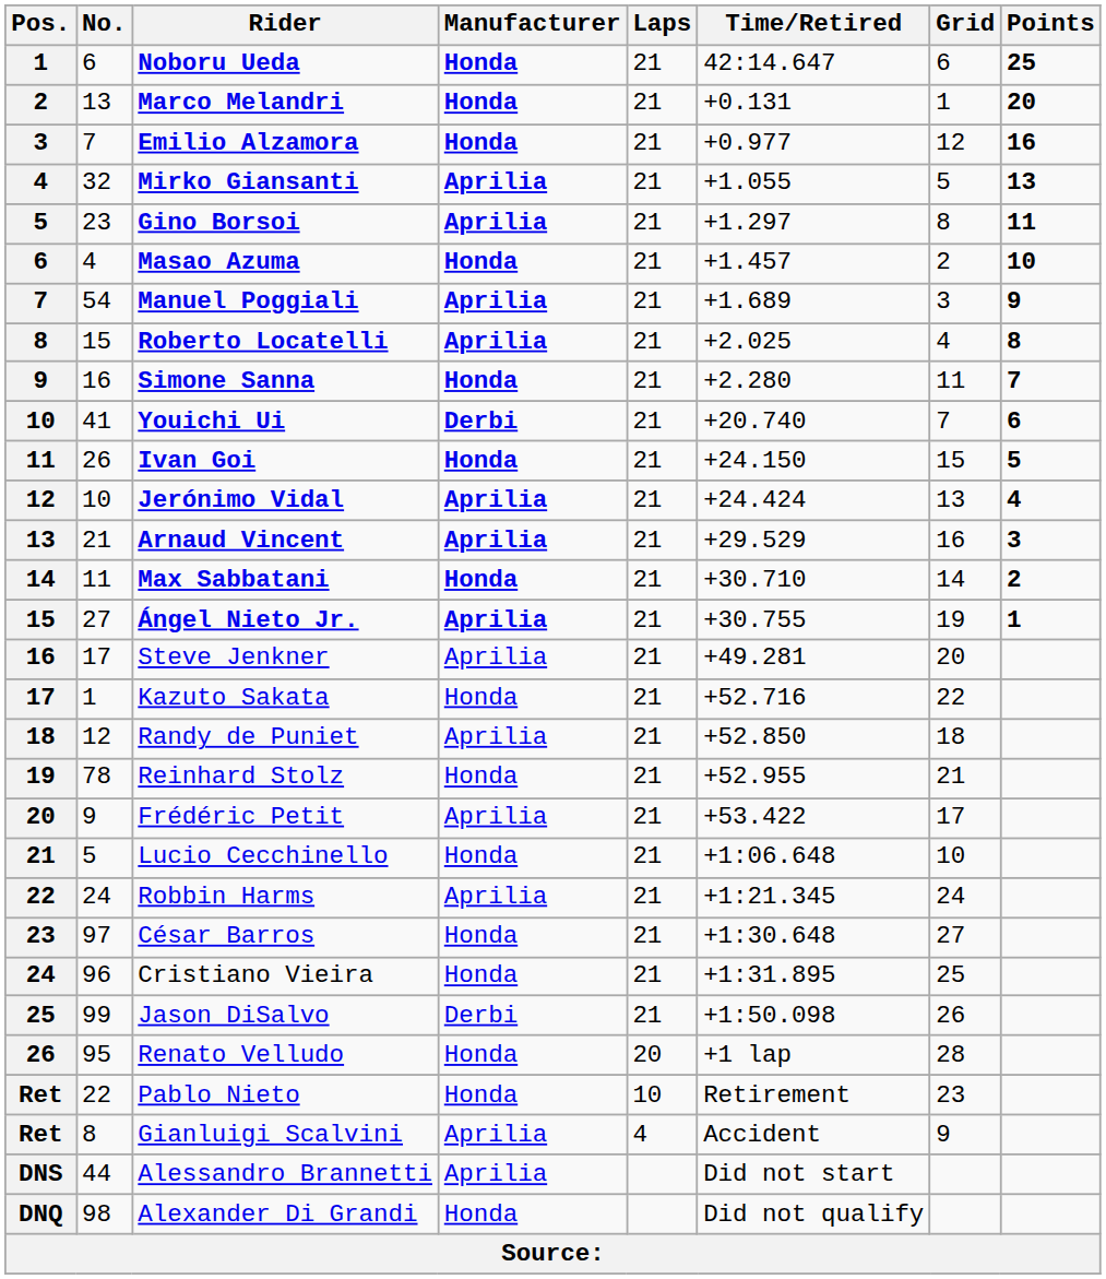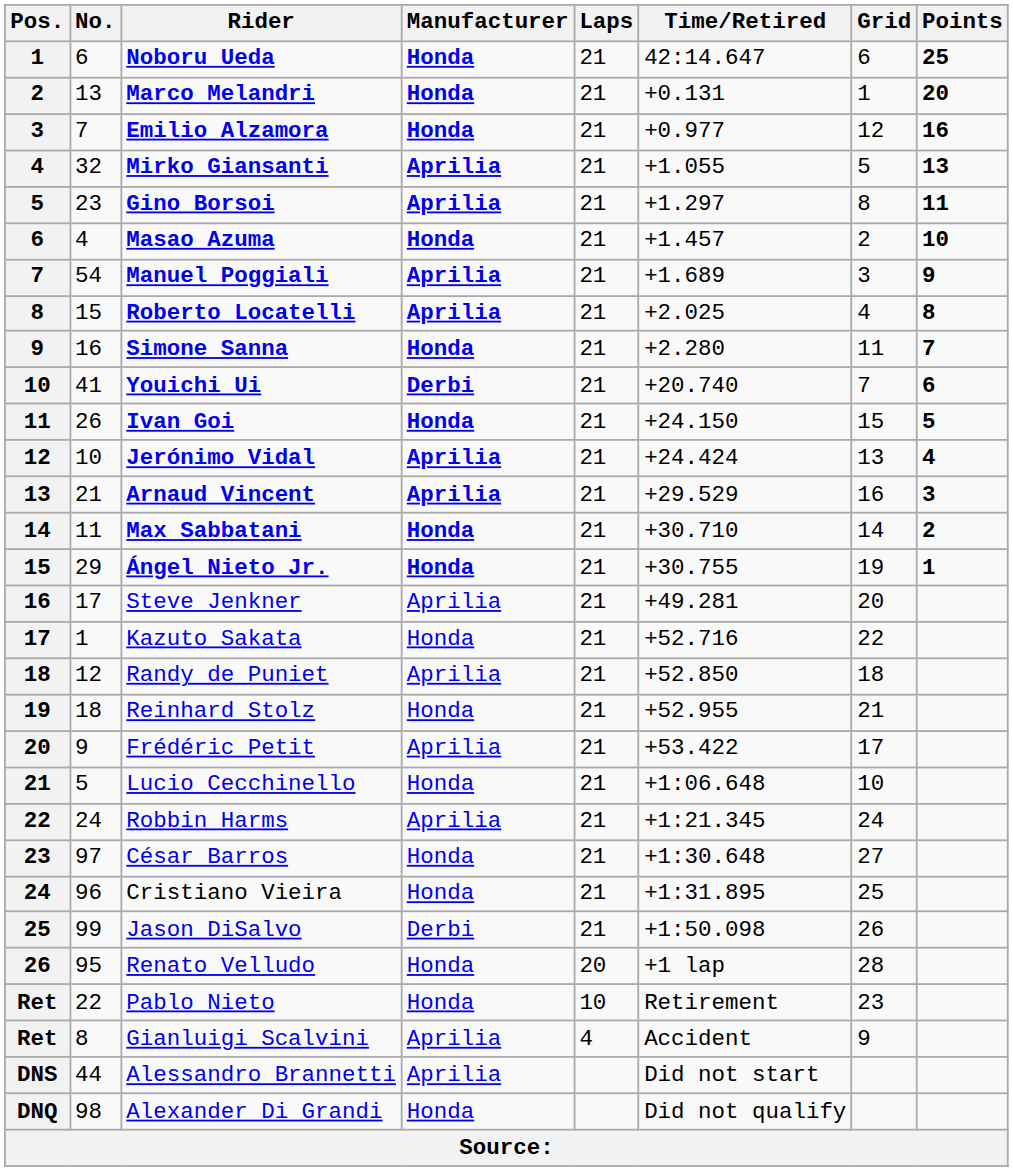Ángel Nieto Jr. | No.: 27 -> 29
Ángel Nieto Jr. | Manufacturer: Aprilia -> Honda
Reinhard Stolz | No.: 78 -> 18
